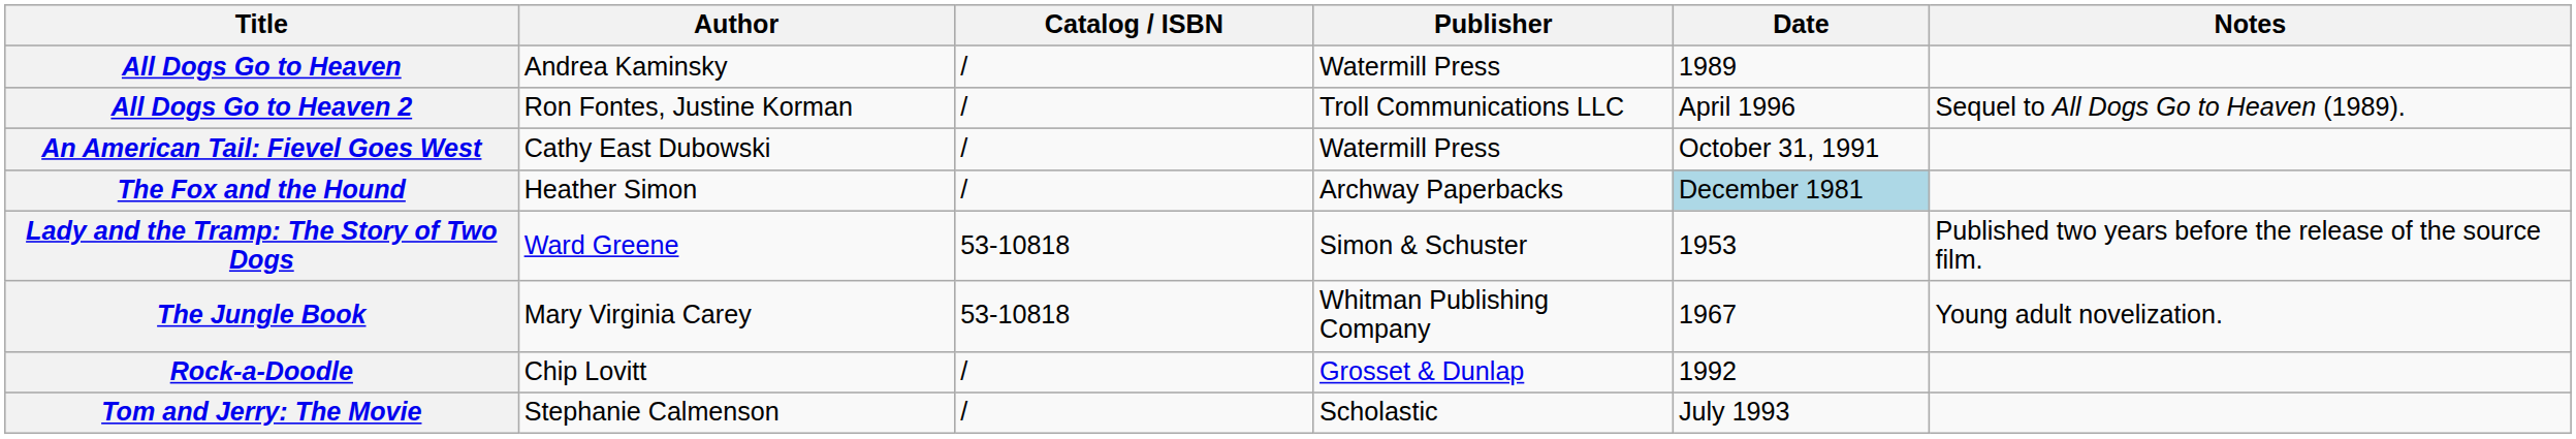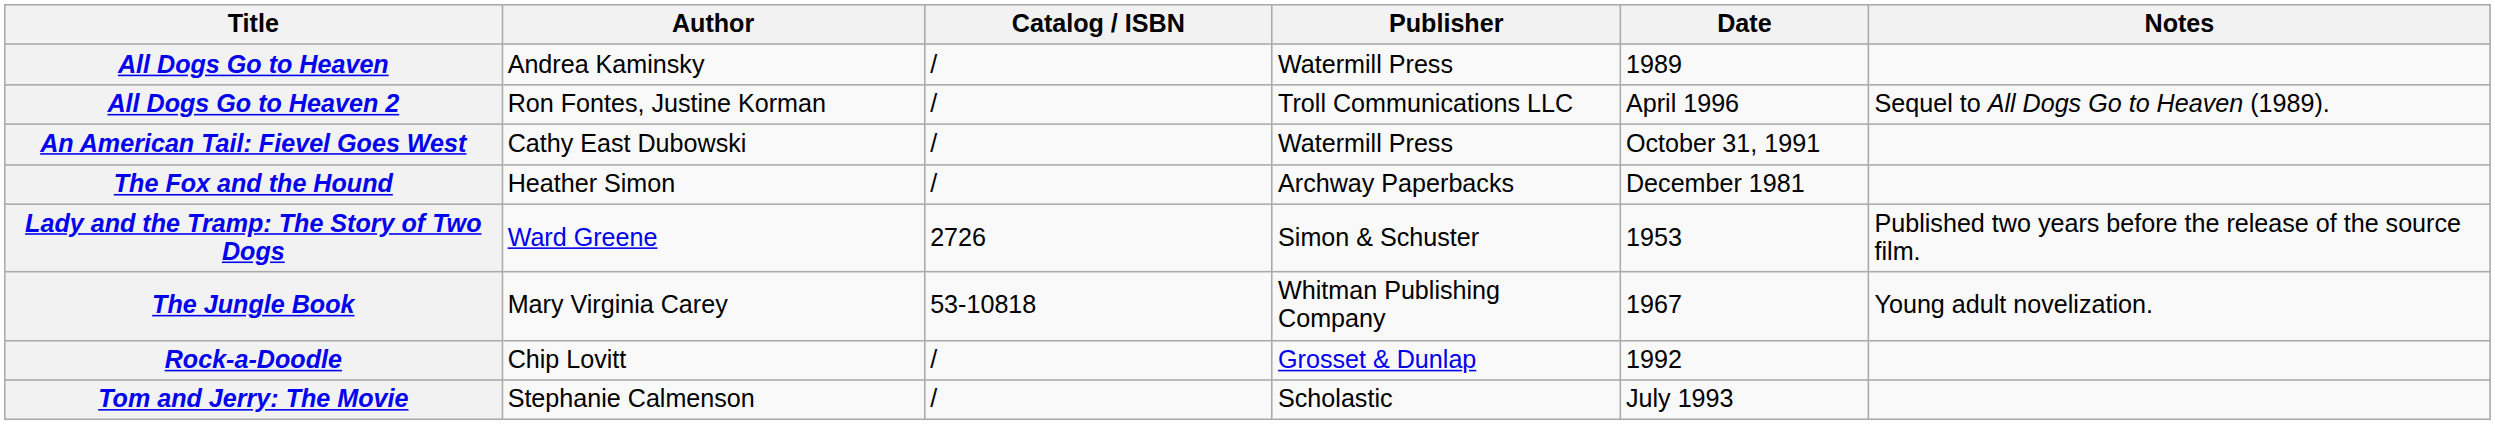The Fox and the Hound | Date: lightblue background -> no background
Lady and the Tramp: The Story of Two Dogs | Catalog / ISBN: 53-10818 -> 2726
